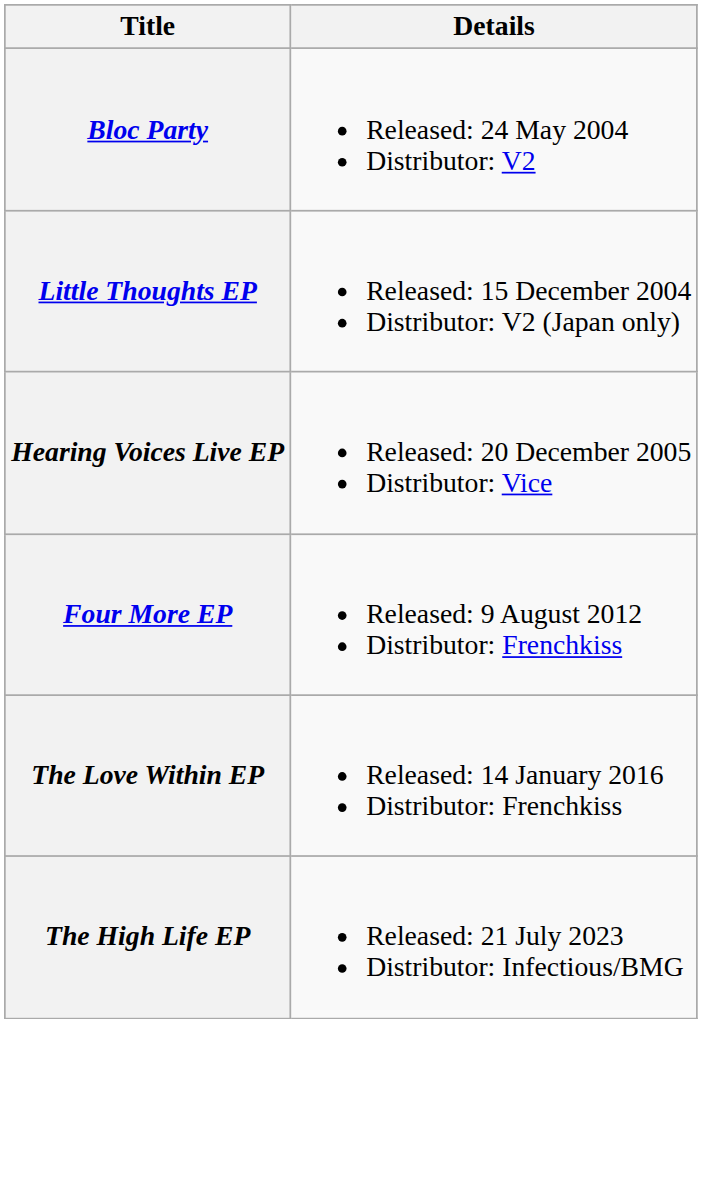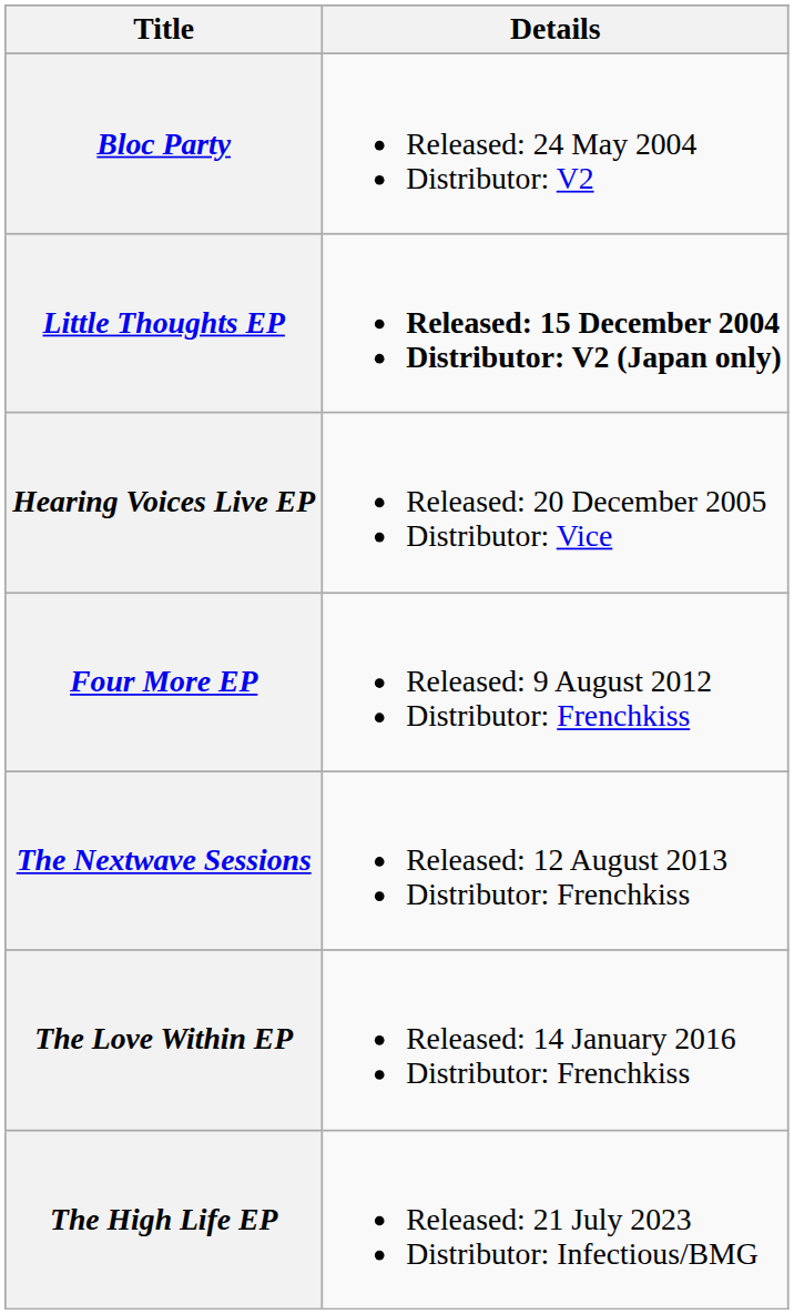Little Thoughts EP | Details: normal -> bold
+ row: The Nextwave Sessions | Released: 12 August 2013 Distributor: Frenchkiss
